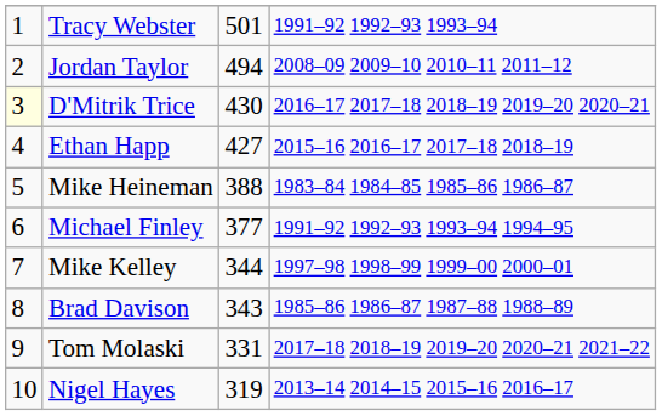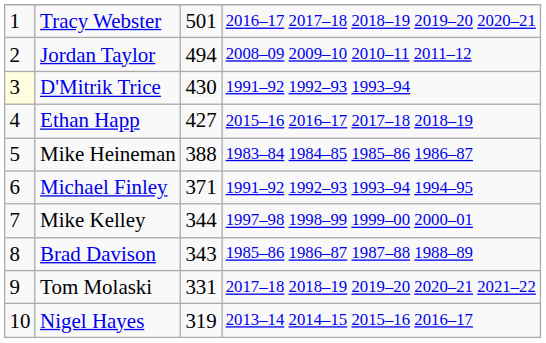Tracy Webster | column 4: 1991–92 1992–93 1993–94 -> 2016–17 2017–18 2018–19 2019–20 2020–21
D'Mitrik Trice | column 4: 2016–17 2017–18 2018–19 2019–20 2020–21 -> 1991–92 1992–93 1993–94
Michael Finley | column 3: 377 -> 371
